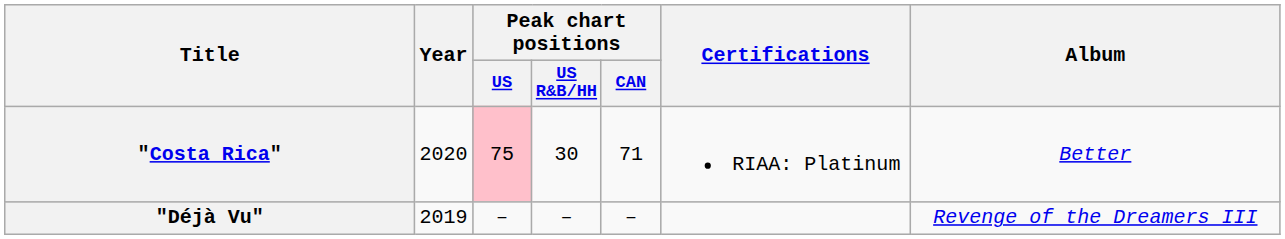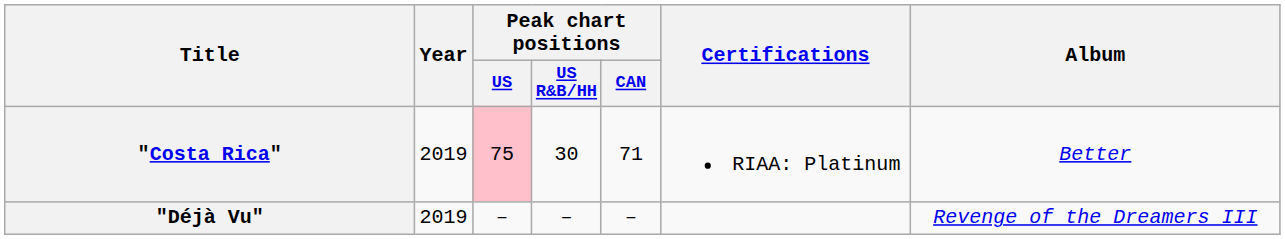"Costa Rica" | Year: 2020 -> 2019
